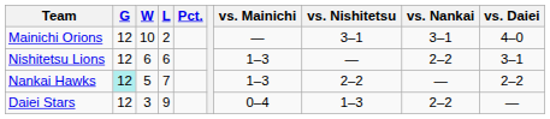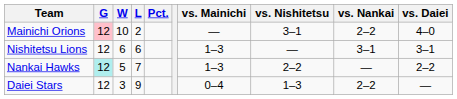Mainichi Orions | G: no background -> pink background
Mainichi Orions | vs. Nankai: 3–1 -> 2–2
Nishitetsu Lions | vs. Nankai: 2–2 -> 3–1
